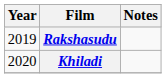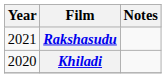Rakshasudu | Year: 2019 -> 2021
